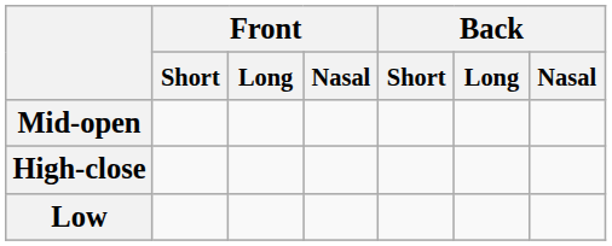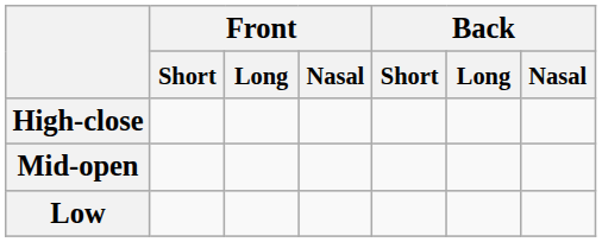rows swapped: High-close <-> Mid-open
